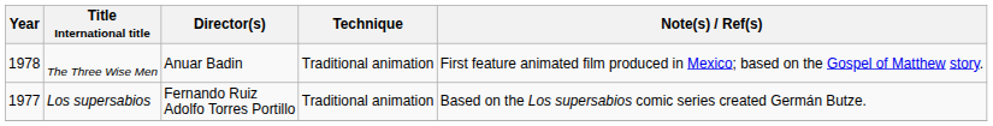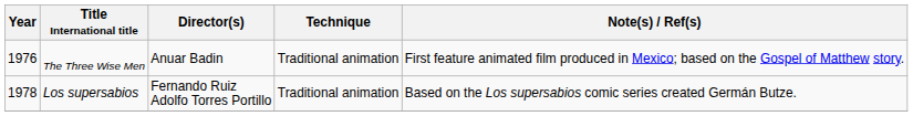The Three Wise Men | Year: 1978 -> 1976
Los supersabios | Year: 1977 -> 1978
